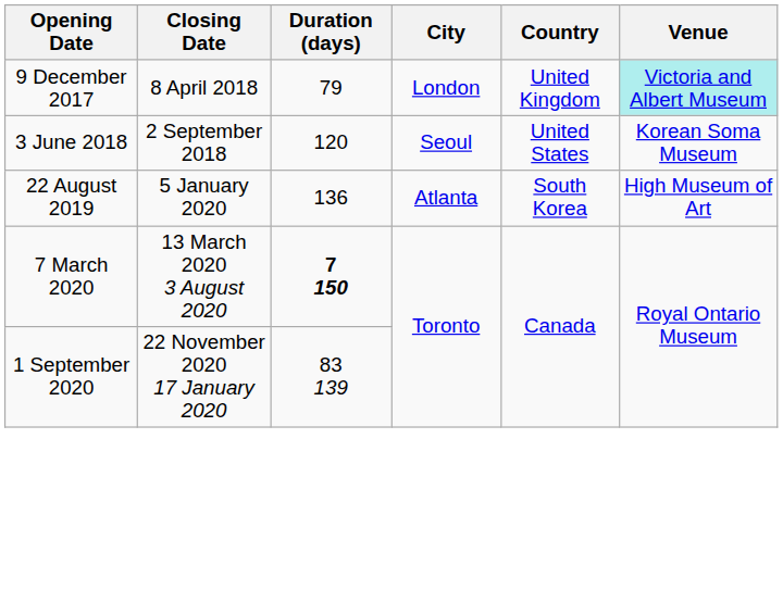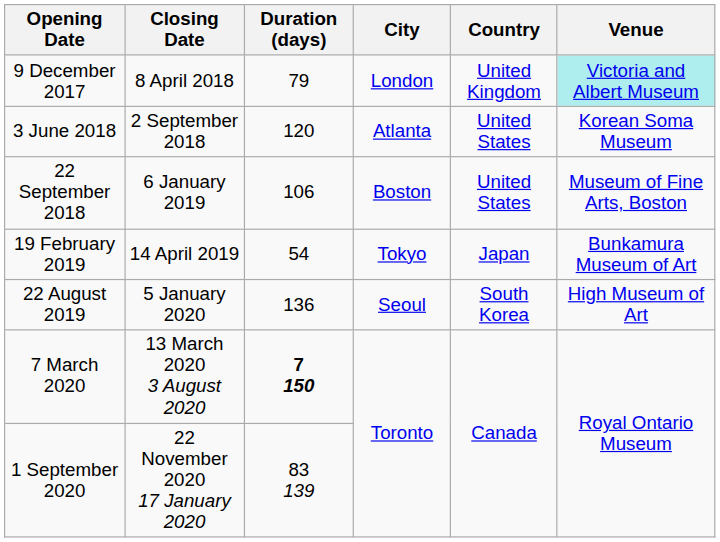3 June 2018 | City: Seoul -> Atlanta
+ row: 22 September 2018 | 6 January 2019 | 106 | Boston | United States | Museum of Fine Arts, Boston
+ row: 19 February 2019 | 14 April 2019 | 54 | Tokyo | Japan | Bunkamura Museum of Art
22 August 2019 | City: Atlanta -> Seoul
